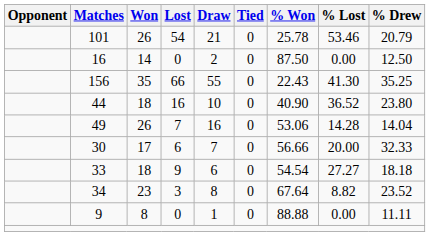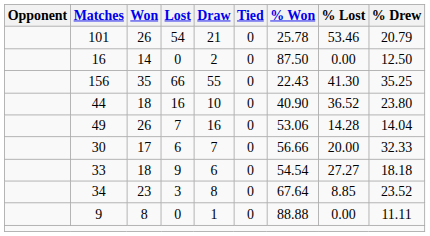34 | % Lost: 8.82 -> 8.85
